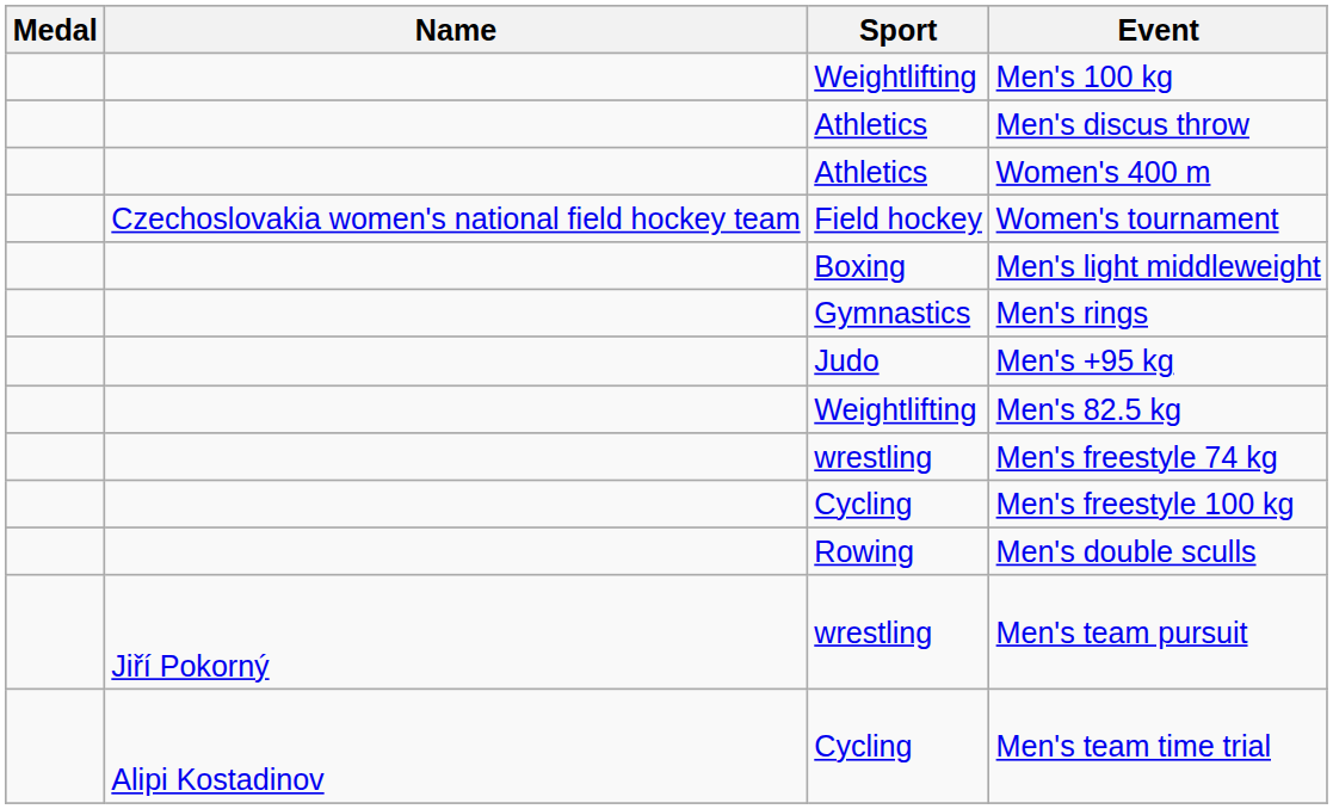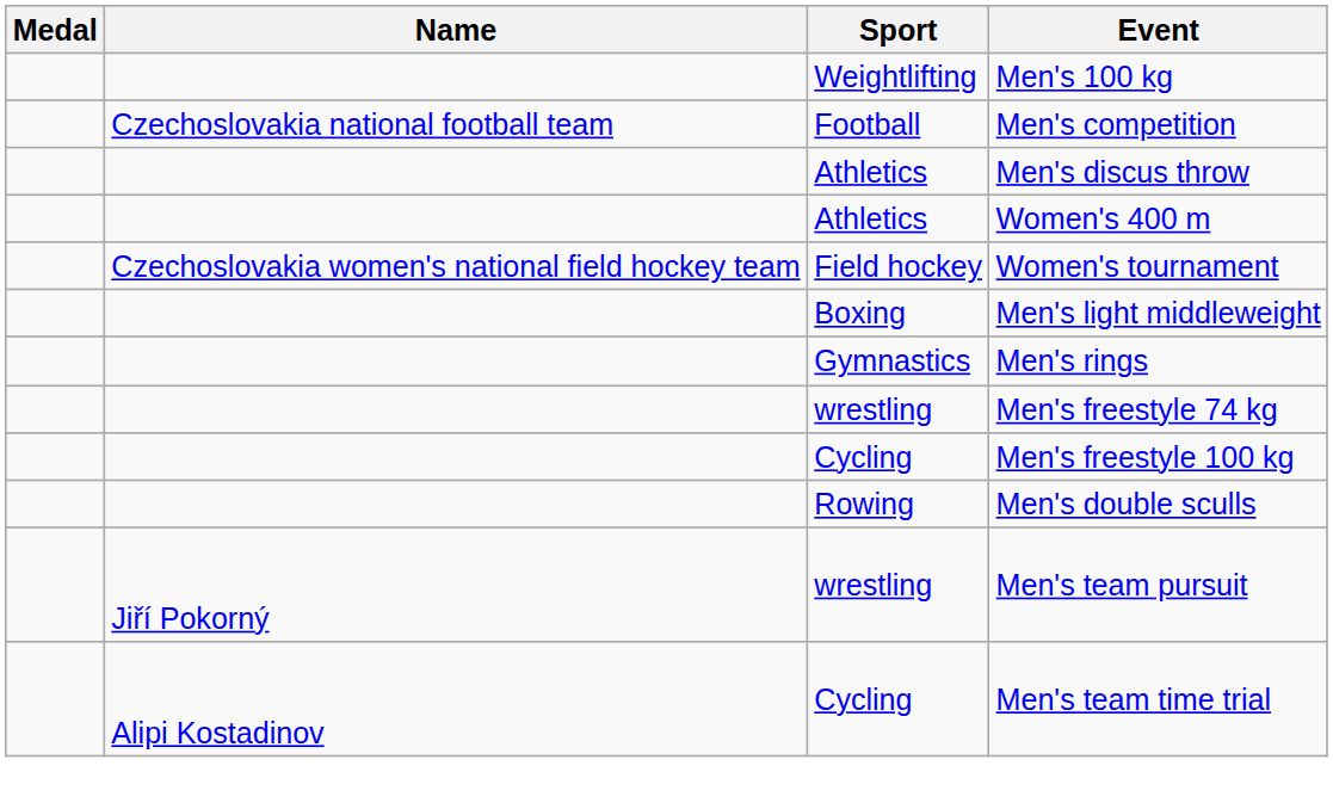+ row: Czechoslovakia national football team | Football | Men's competition
- row: Judo | Men's +95 kg
- row: Weightlifting | Men's 82.5 kg
